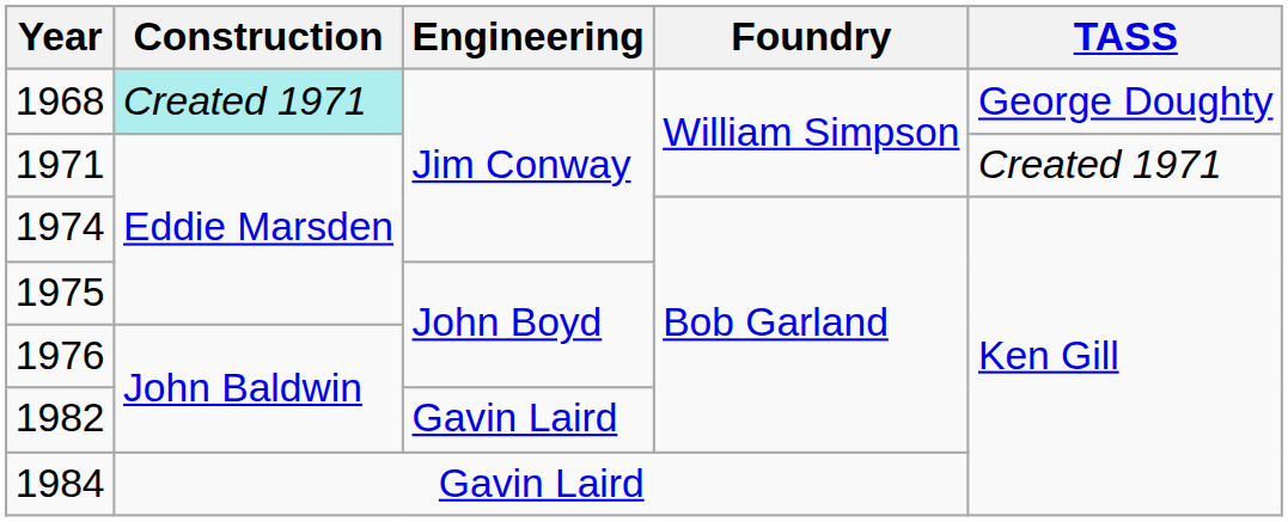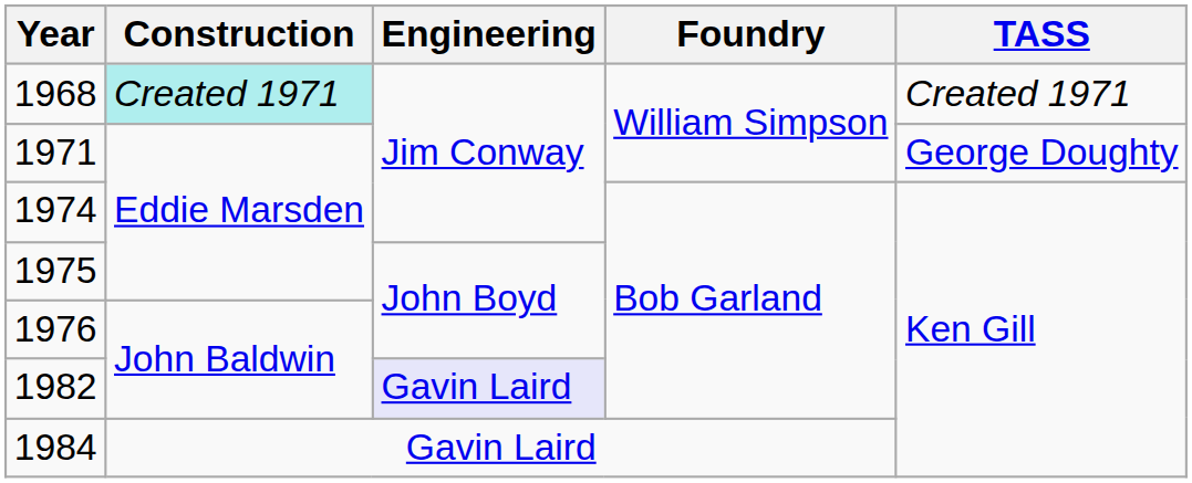1968 | TASS: George Doughty -> Created 1971
1971 | TASS: Created 1971 -> George Doughty
1982 | Engineering: no background -> lavender background
